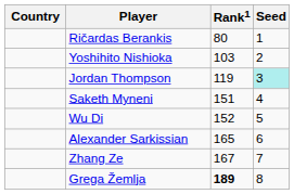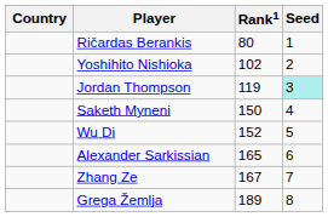Yoshihito Nishioka | Rank1: 103 -> 102
Saketh Myneni | Rank1: 151 -> 150
Grega Žemlja | Rank1: bold -> normal
